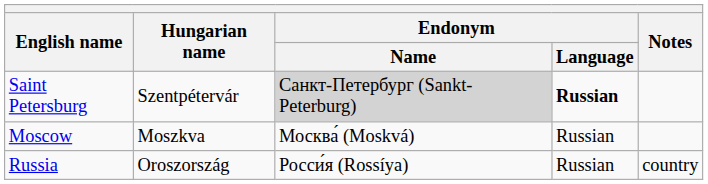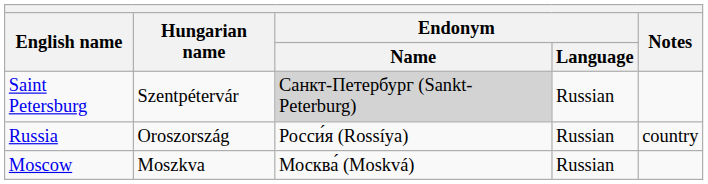Saint Petersburg | Endonym / Language: bold -> normal
rows swapped: Moscow <-> Russia
